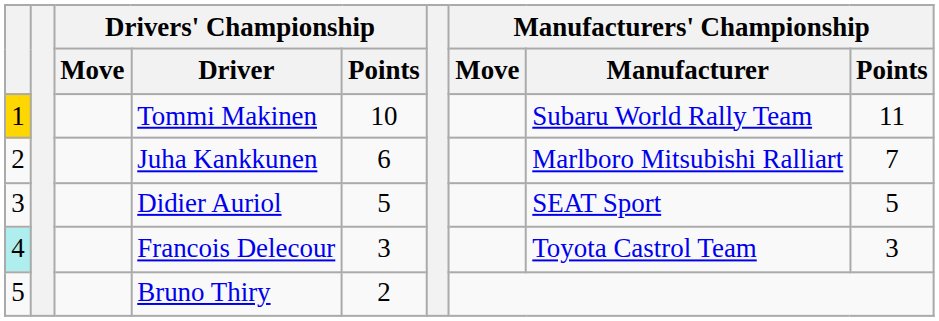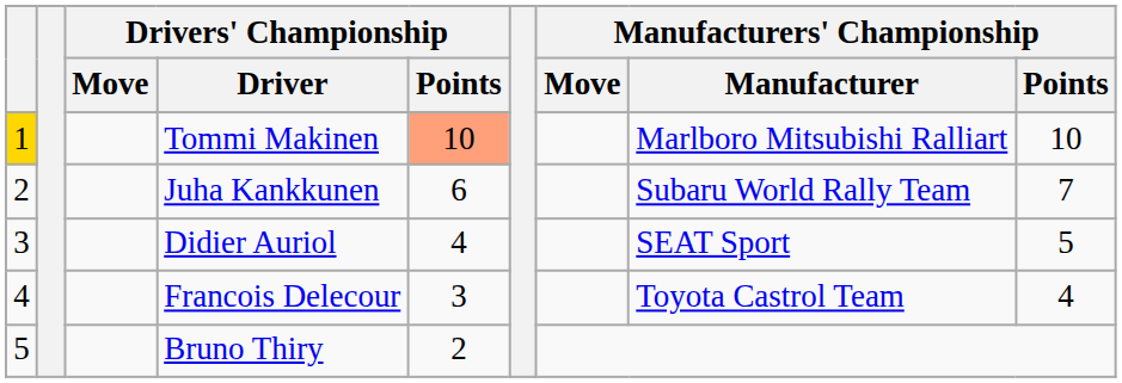Tommi Makinen | Drivers' Championship / Points: no background -> lightsalmon background
Tommi Makinen | Manufacturers' Championship / Manufacturer: Subaru World Rally Team -> Marlboro Mitsubishi Ralliart
Tommi Makinen | Manufacturers' Championship / Points: 11 -> 10
Juha Kankkunen | Manufacturers' Championship / Manufacturer: Marlboro Mitsubishi Ralliart -> Subaru World Rally Team
Didier Auriol | Drivers' Championship / Points: 5 -> 4
Francois Delecour | column 1: paleturquoise background -> no background
Francois Delecour | Manufacturers' Championship / Points: 3 -> 4
